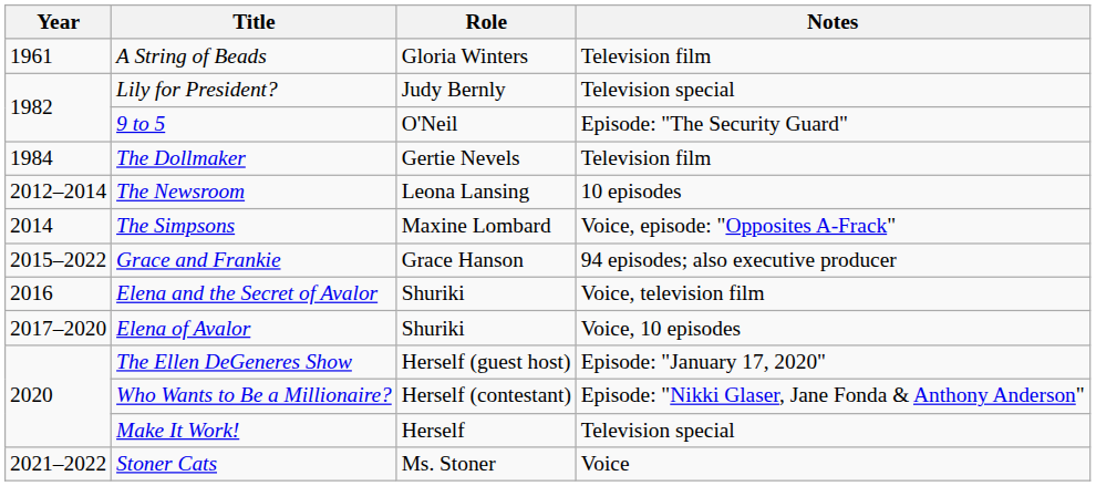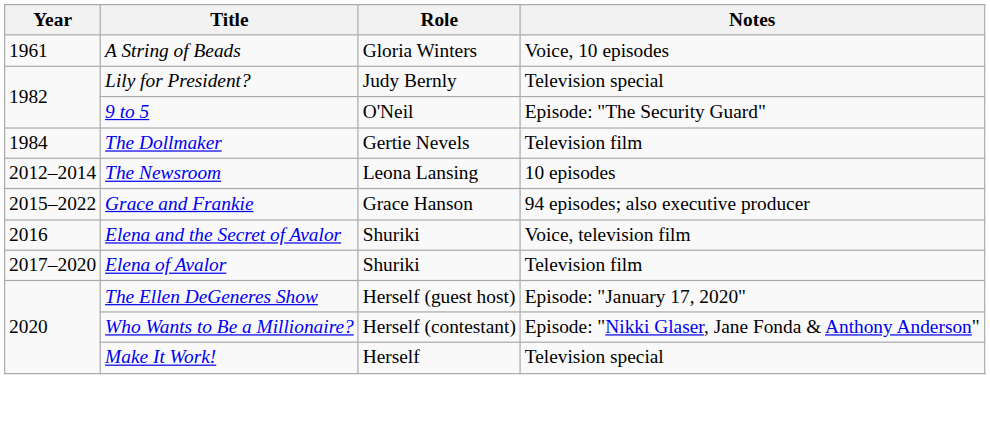A String of Beads | Notes: Television film -> Voice, 10 episodes
- row: 2014 | The Simpsons | Maxine Lombard | Voice, episode: "Opposites A-Frack"
Elena of Avalor | Notes: Voice, 10 episodes -> Television film
- row: 2021–2022 | Stoner Cats | Ms. Stoner | Voice
